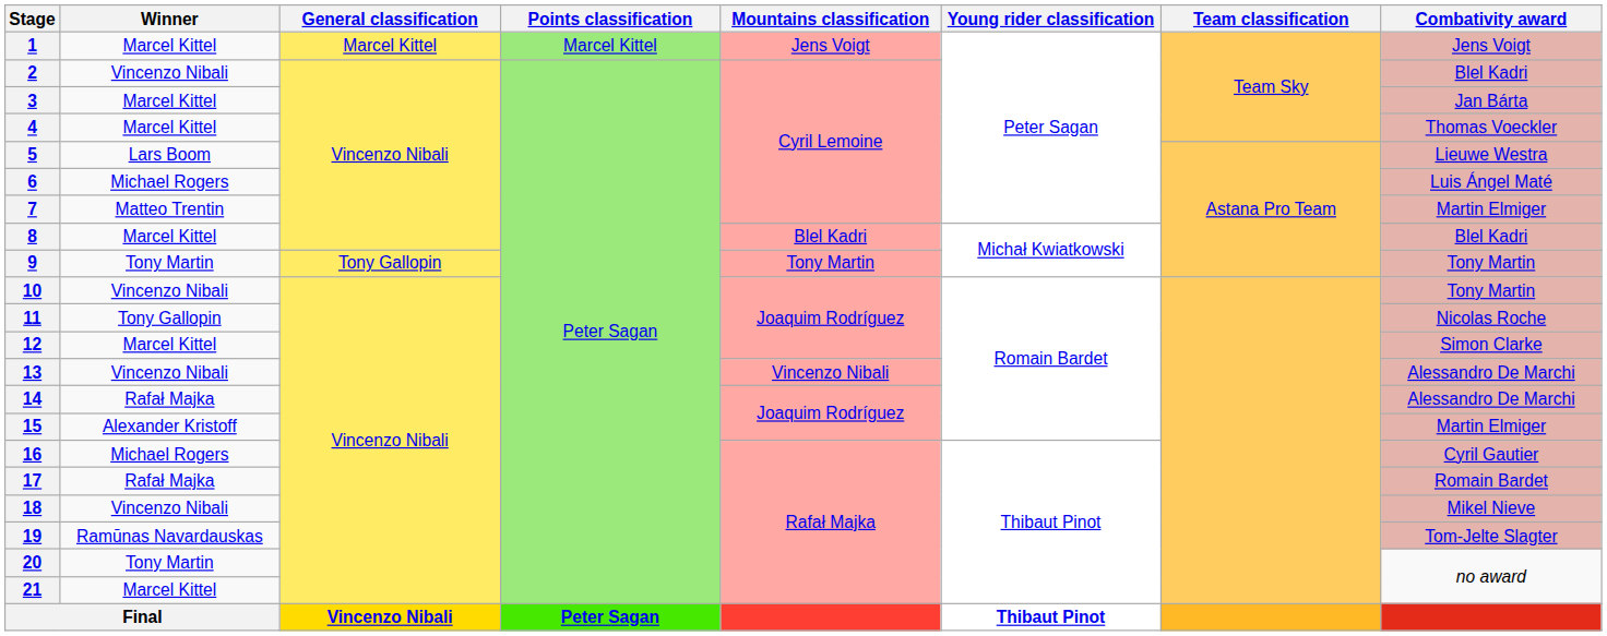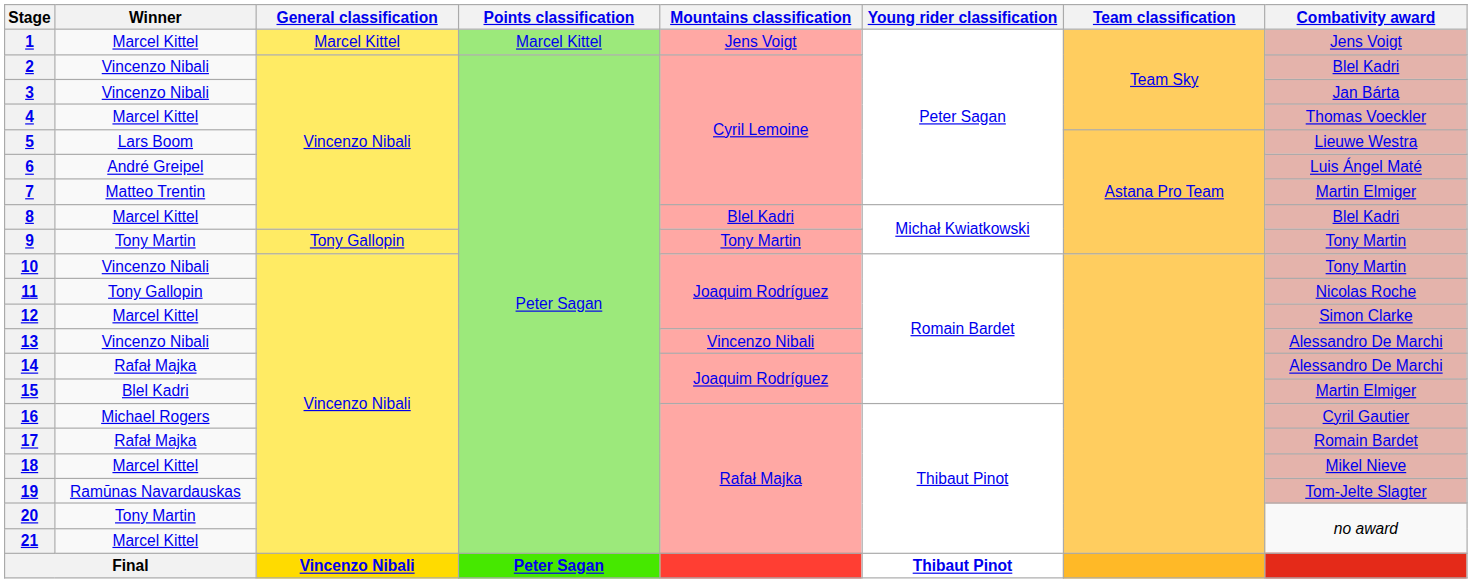3 | Winner: Marcel Kittel -> Vincenzo Nibali
6 | Winner: Michael Rogers -> André Greipel
15 | Winner: Alexander Kristoff -> Blel Kadri
18 | Winner: Vincenzo Nibali -> Marcel Kittel
